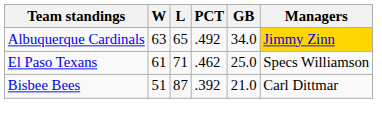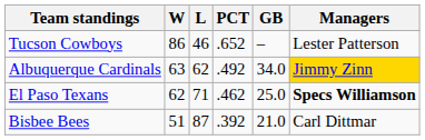+ row: Tucson Cowboys | 86 | 46 | .652 | – | Lester Patterson
Albuquerque Cardinals | L: 65 -> 62
El Paso Texans | W: 61 -> 62
El Paso Texans | Managers: normal -> bold
